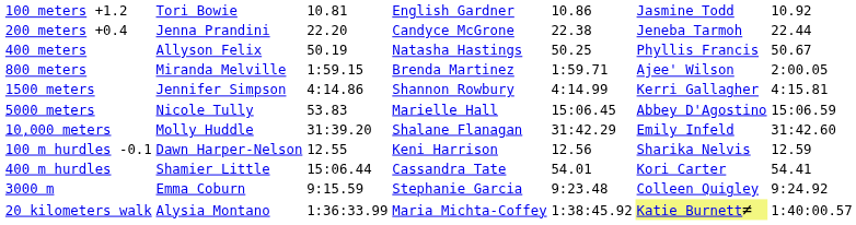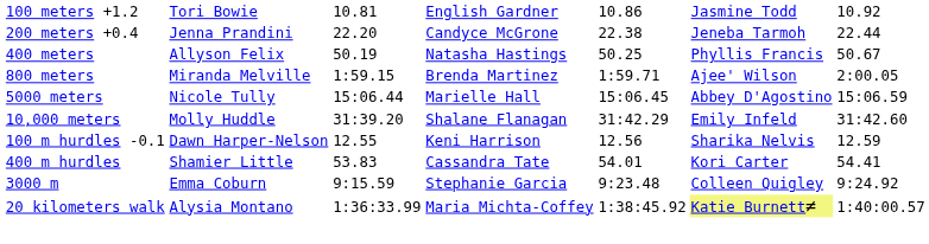- row: 1500 meters | Jennifer Simpson | 4:14.86 | Shannon Rowbury | 4:14.99 | Kerri Gallagher | 4:15.81
5000 meters | column 3: 53.83 -> 15:06.44
400 m hurdles | column 3: 15:06.44 -> 53.83
